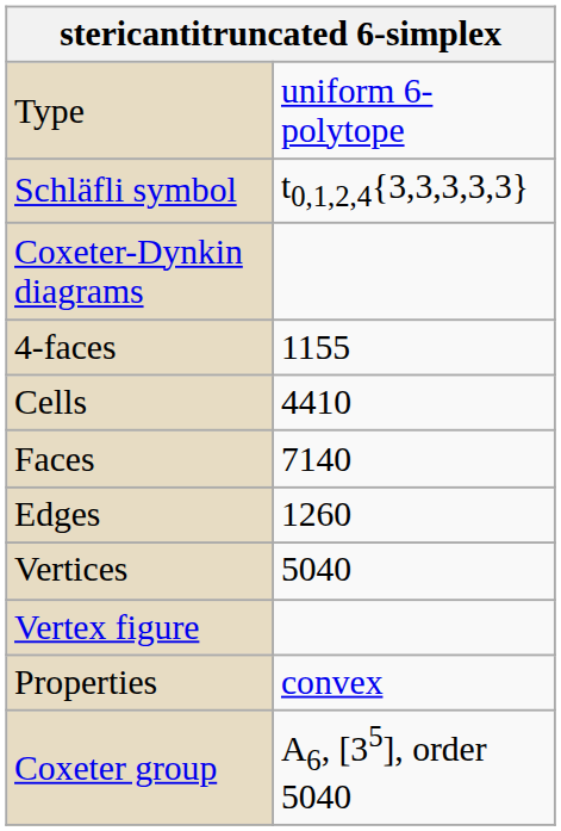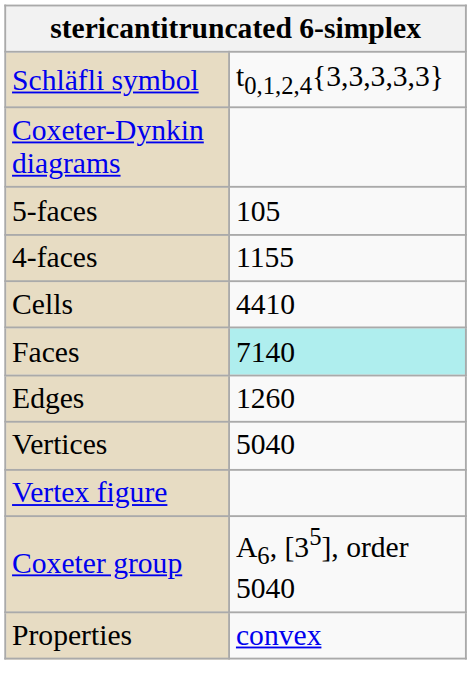- row: Type | uniform 6-polytope
+ row: 5-faces | 105
Faces | column 2: no background -> paleturquoise background
rows swapped: Coxeter group <-> Properties
